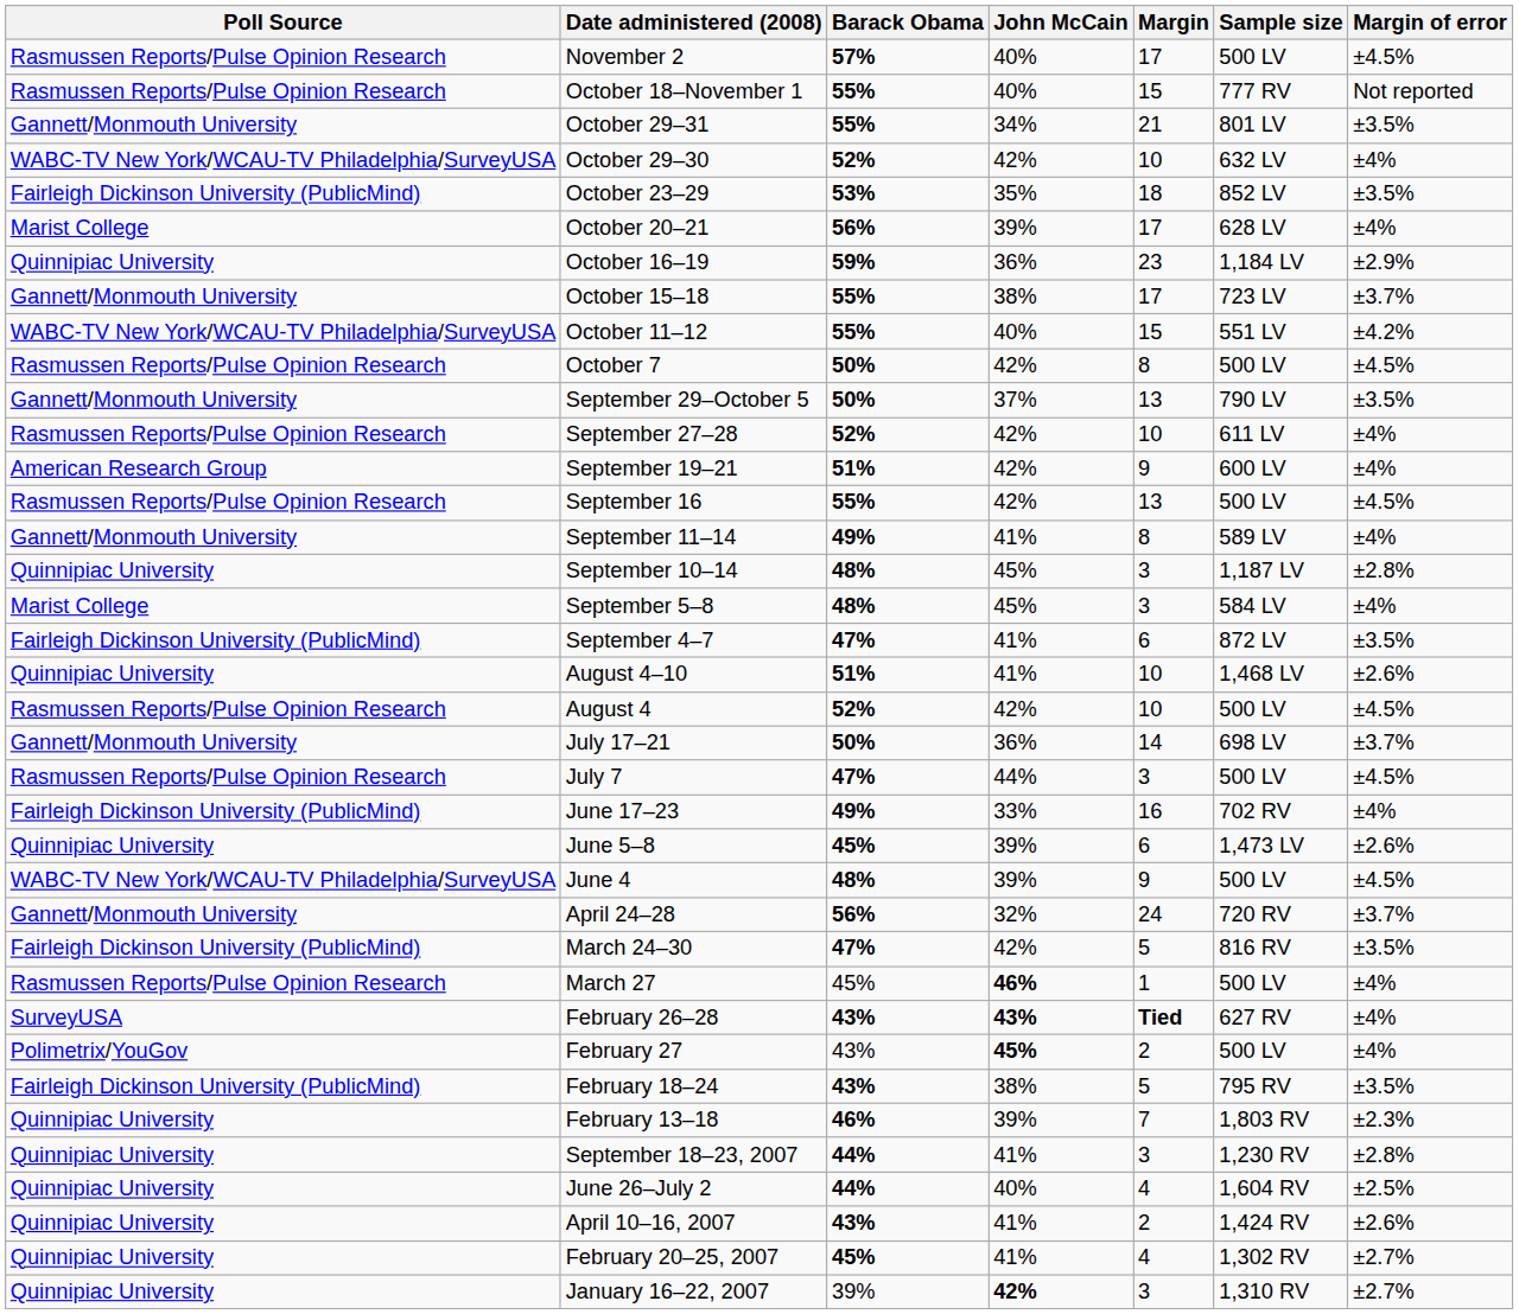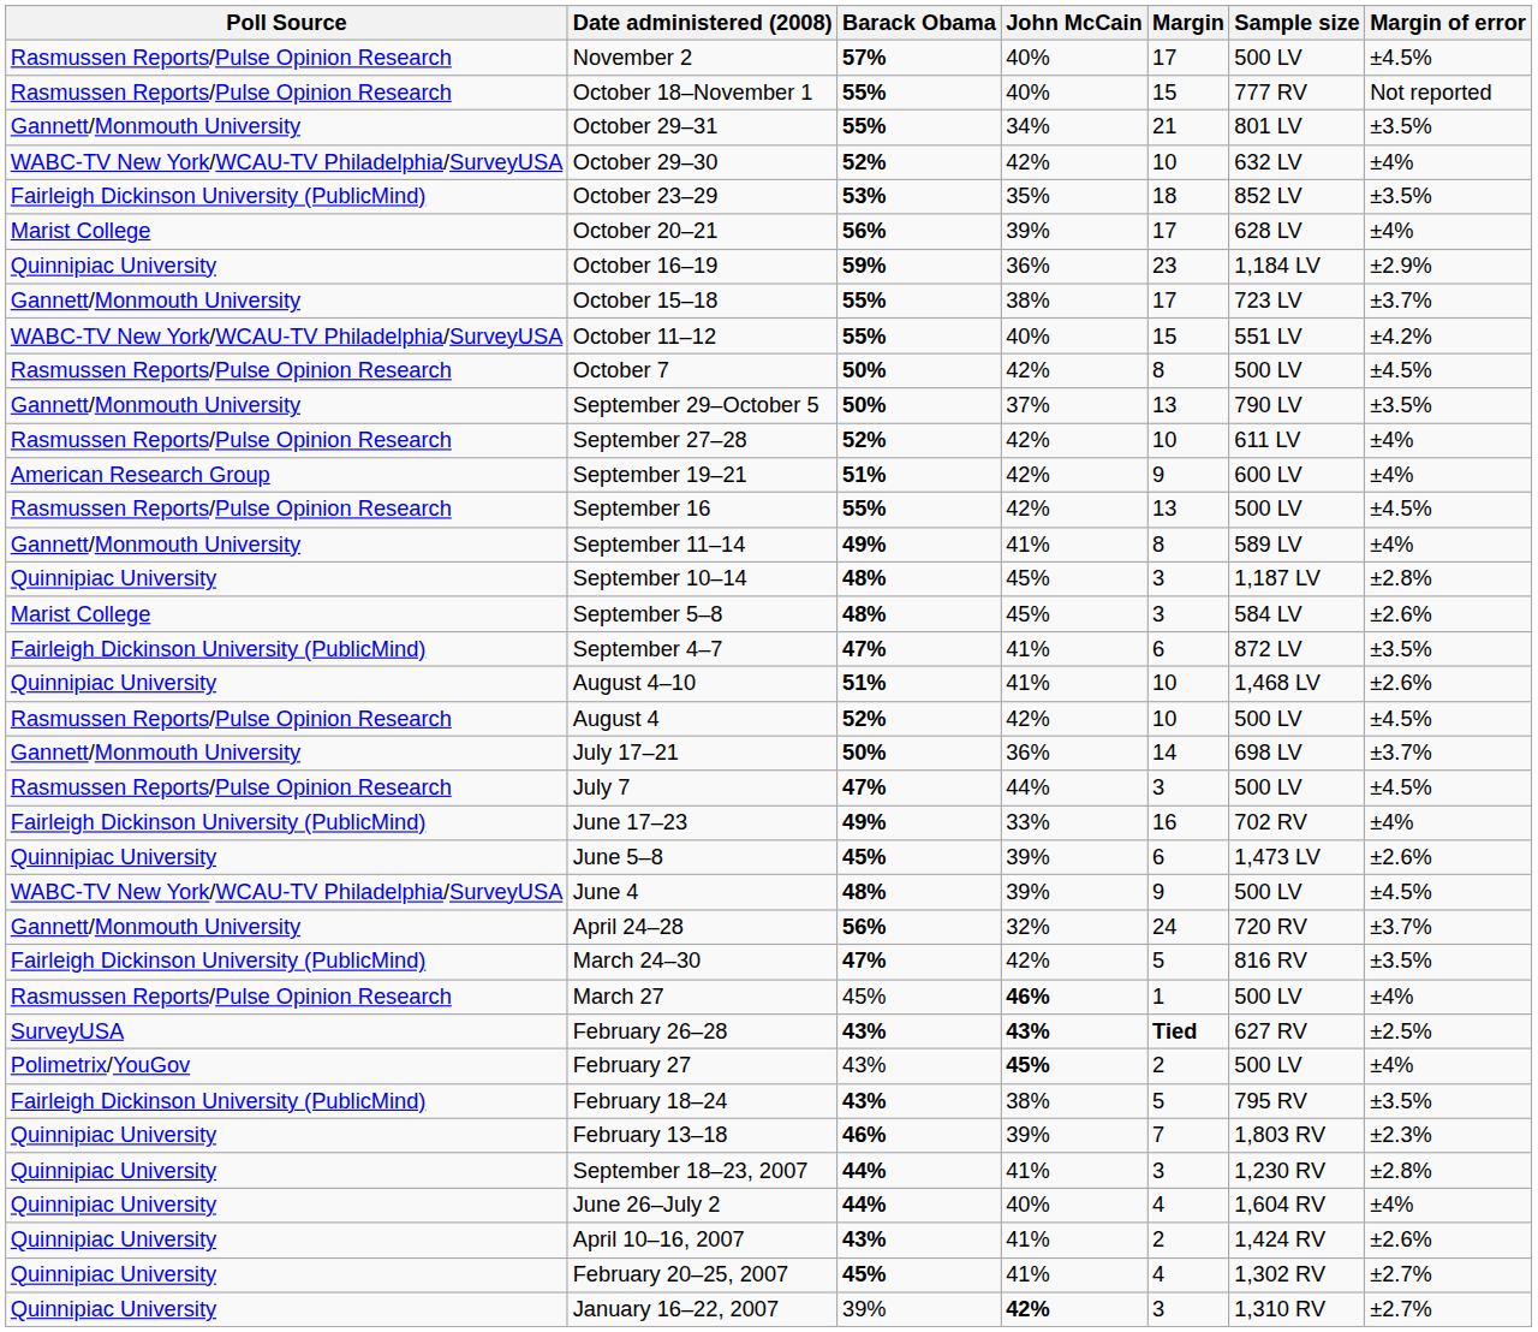September 5–8 | Margin of error: ±4% -> ±2.6%
February 26–28 | Margin of error: ±4% -> ±2.5%
June 26–July 2 | Margin of error: ±2.5% -> ±4%
